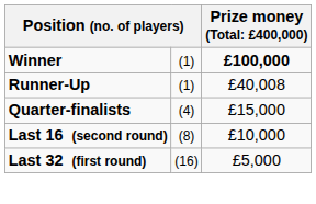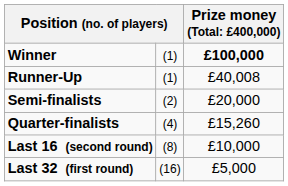+ row: Semi-finalists | (2) | £20,000
Quarter-finalists | column 3: £15,000 -> £15,260
